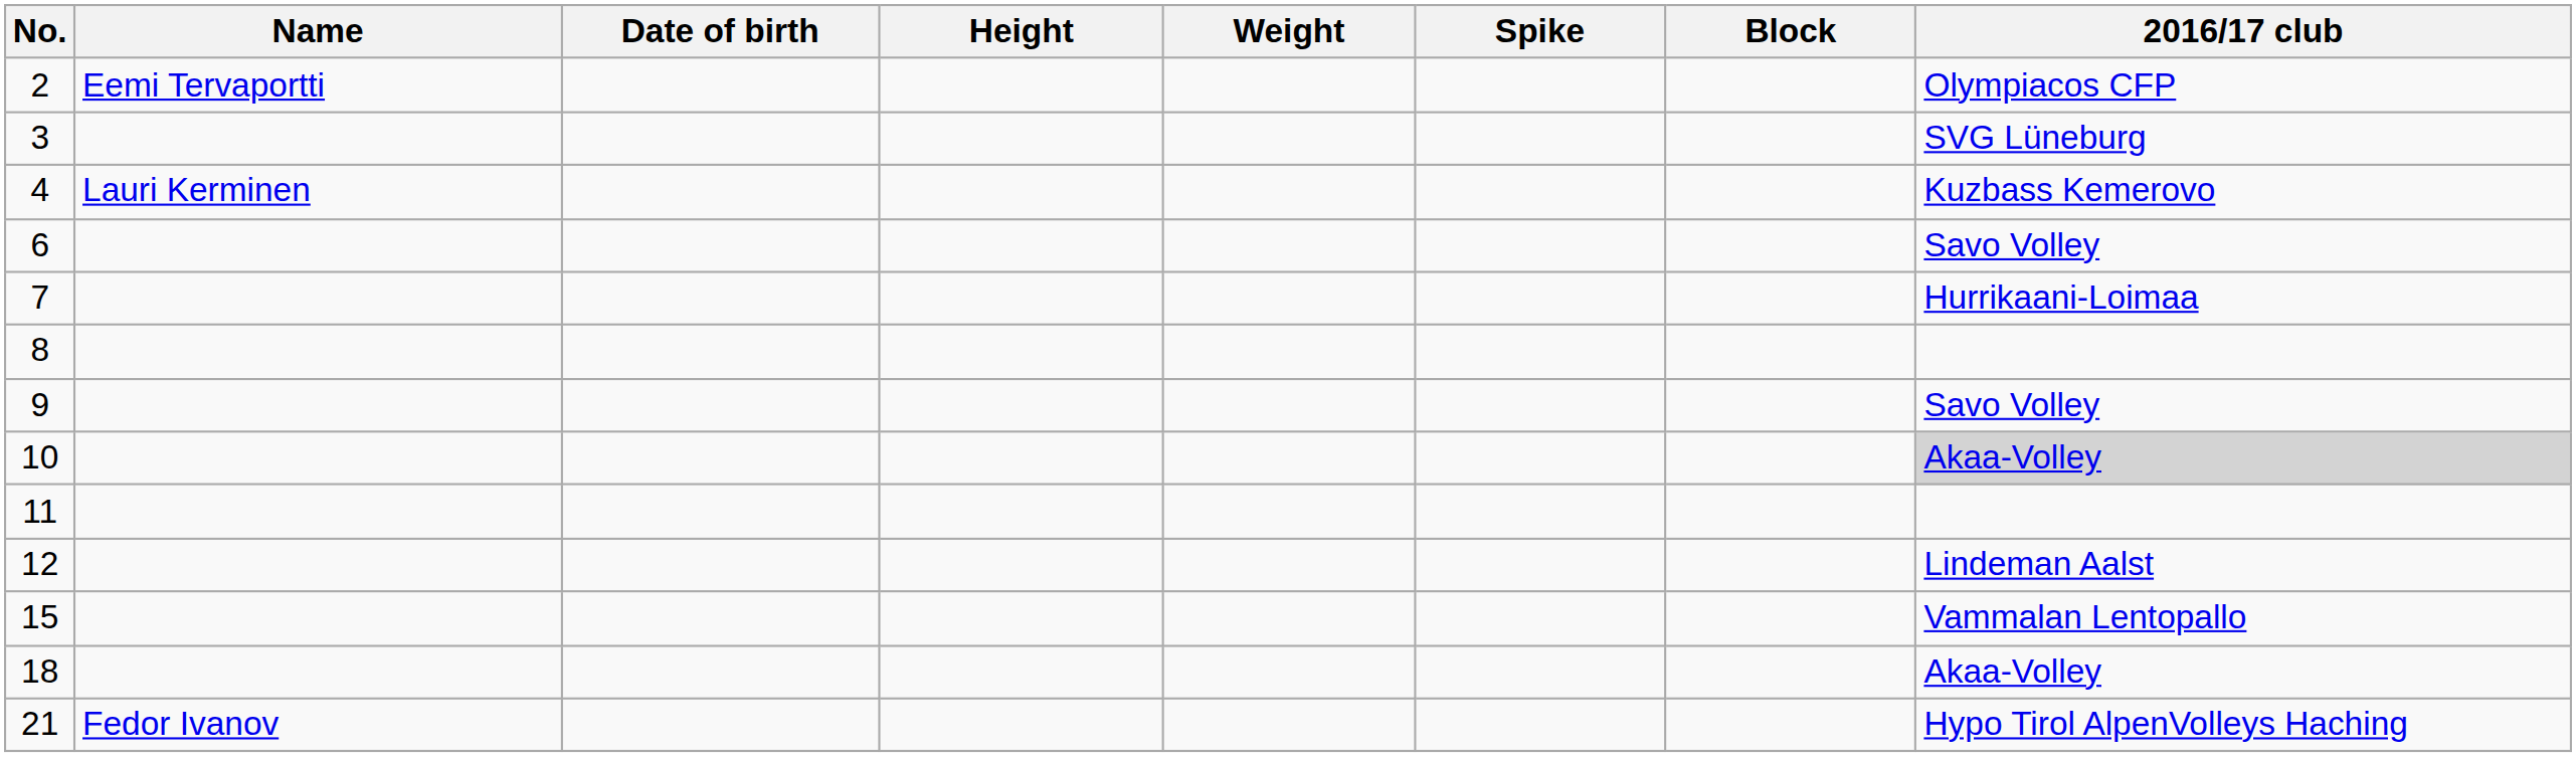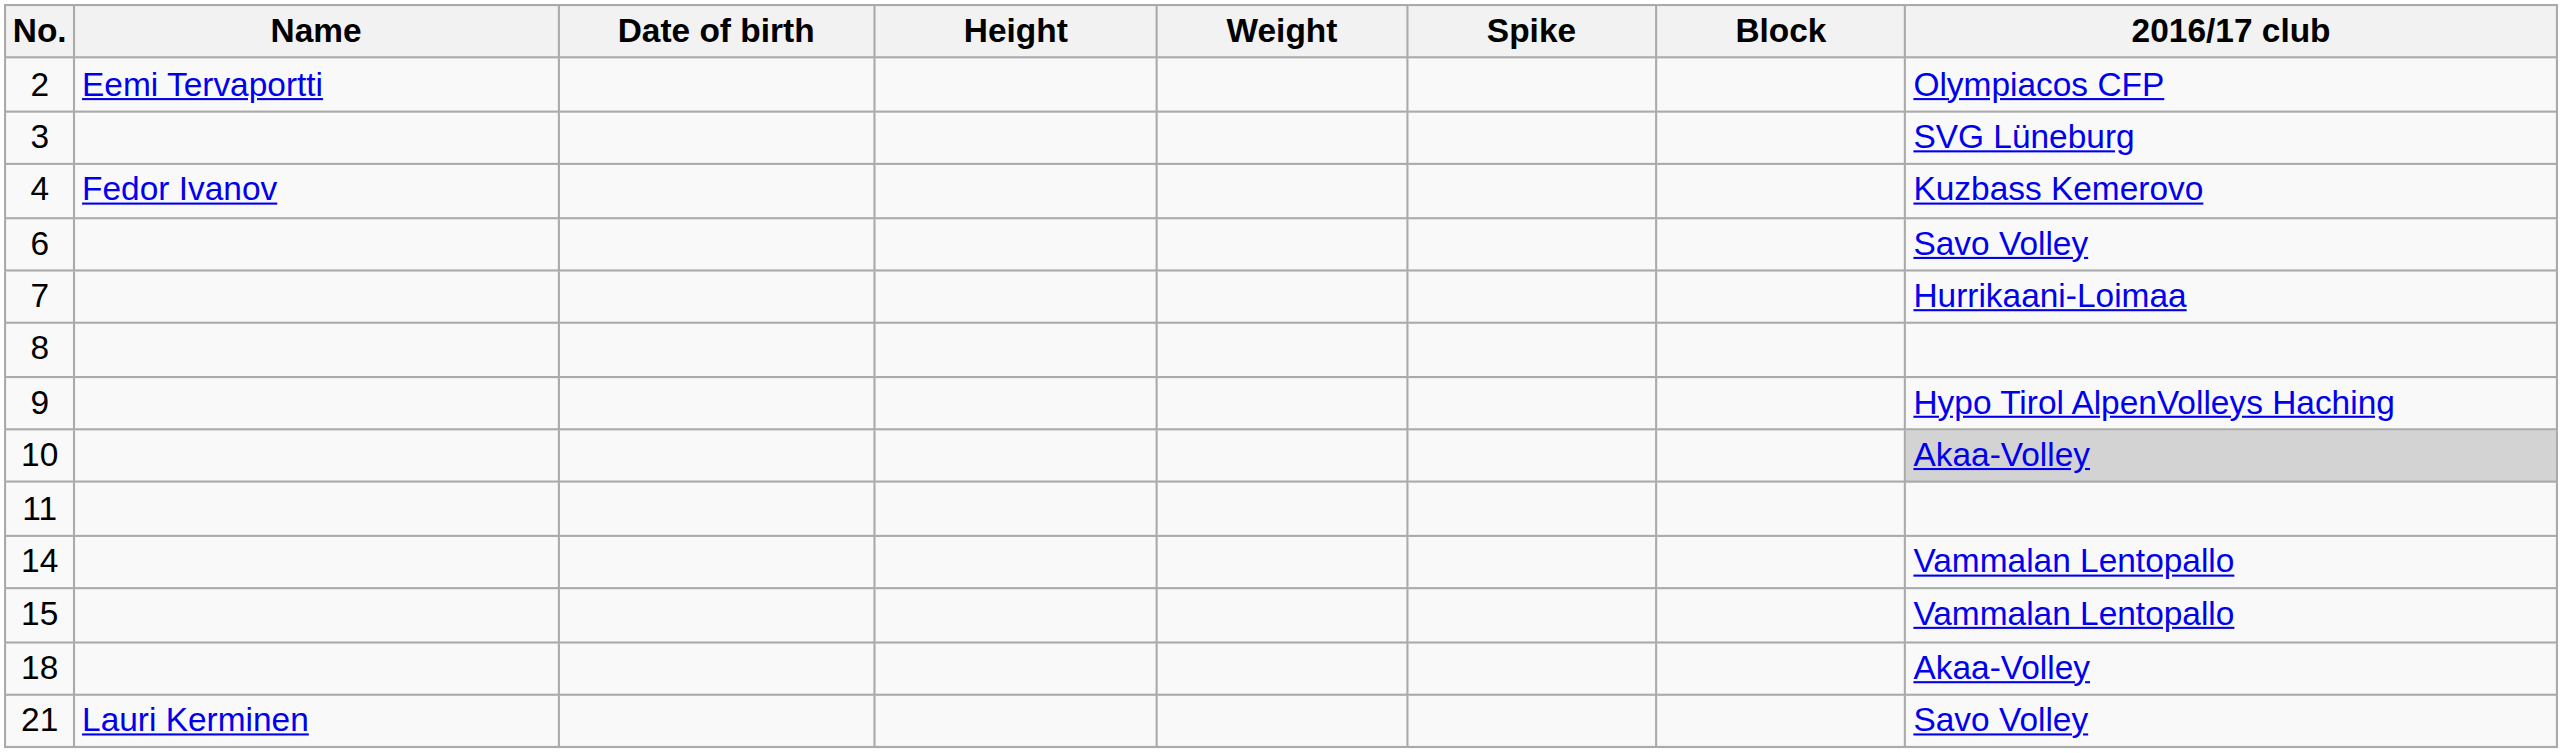4 | Name: Lauri Kerminen -> Fedor Ivanov
9 | 2016/17 club: Savo Volley -> Hypo Tirol AlpenVolleys Haching
- row: 12 | Lindeman Aalst
+ row: 14 | Vammalan Lentopallo
21 | Name: Fedor Ivanov -> Lauri Kerminen
21 | 2016/17 club: Hypo Tirol AlpenVolleys Haching -> Savo Volley
